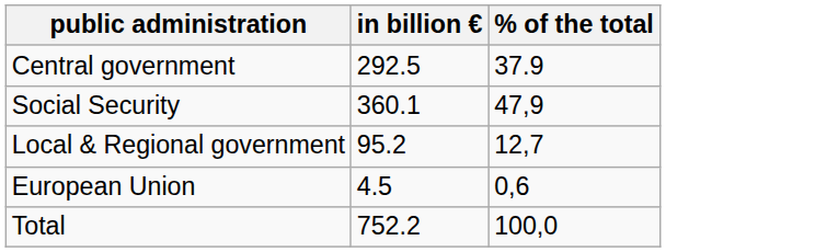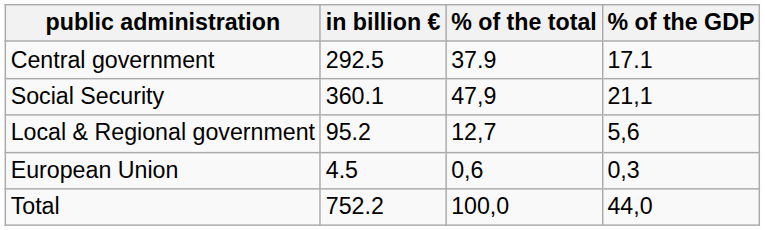+ column: % of the GDP | 17.1 | 21,1 | 5,6 | 0,3 | 44,0
